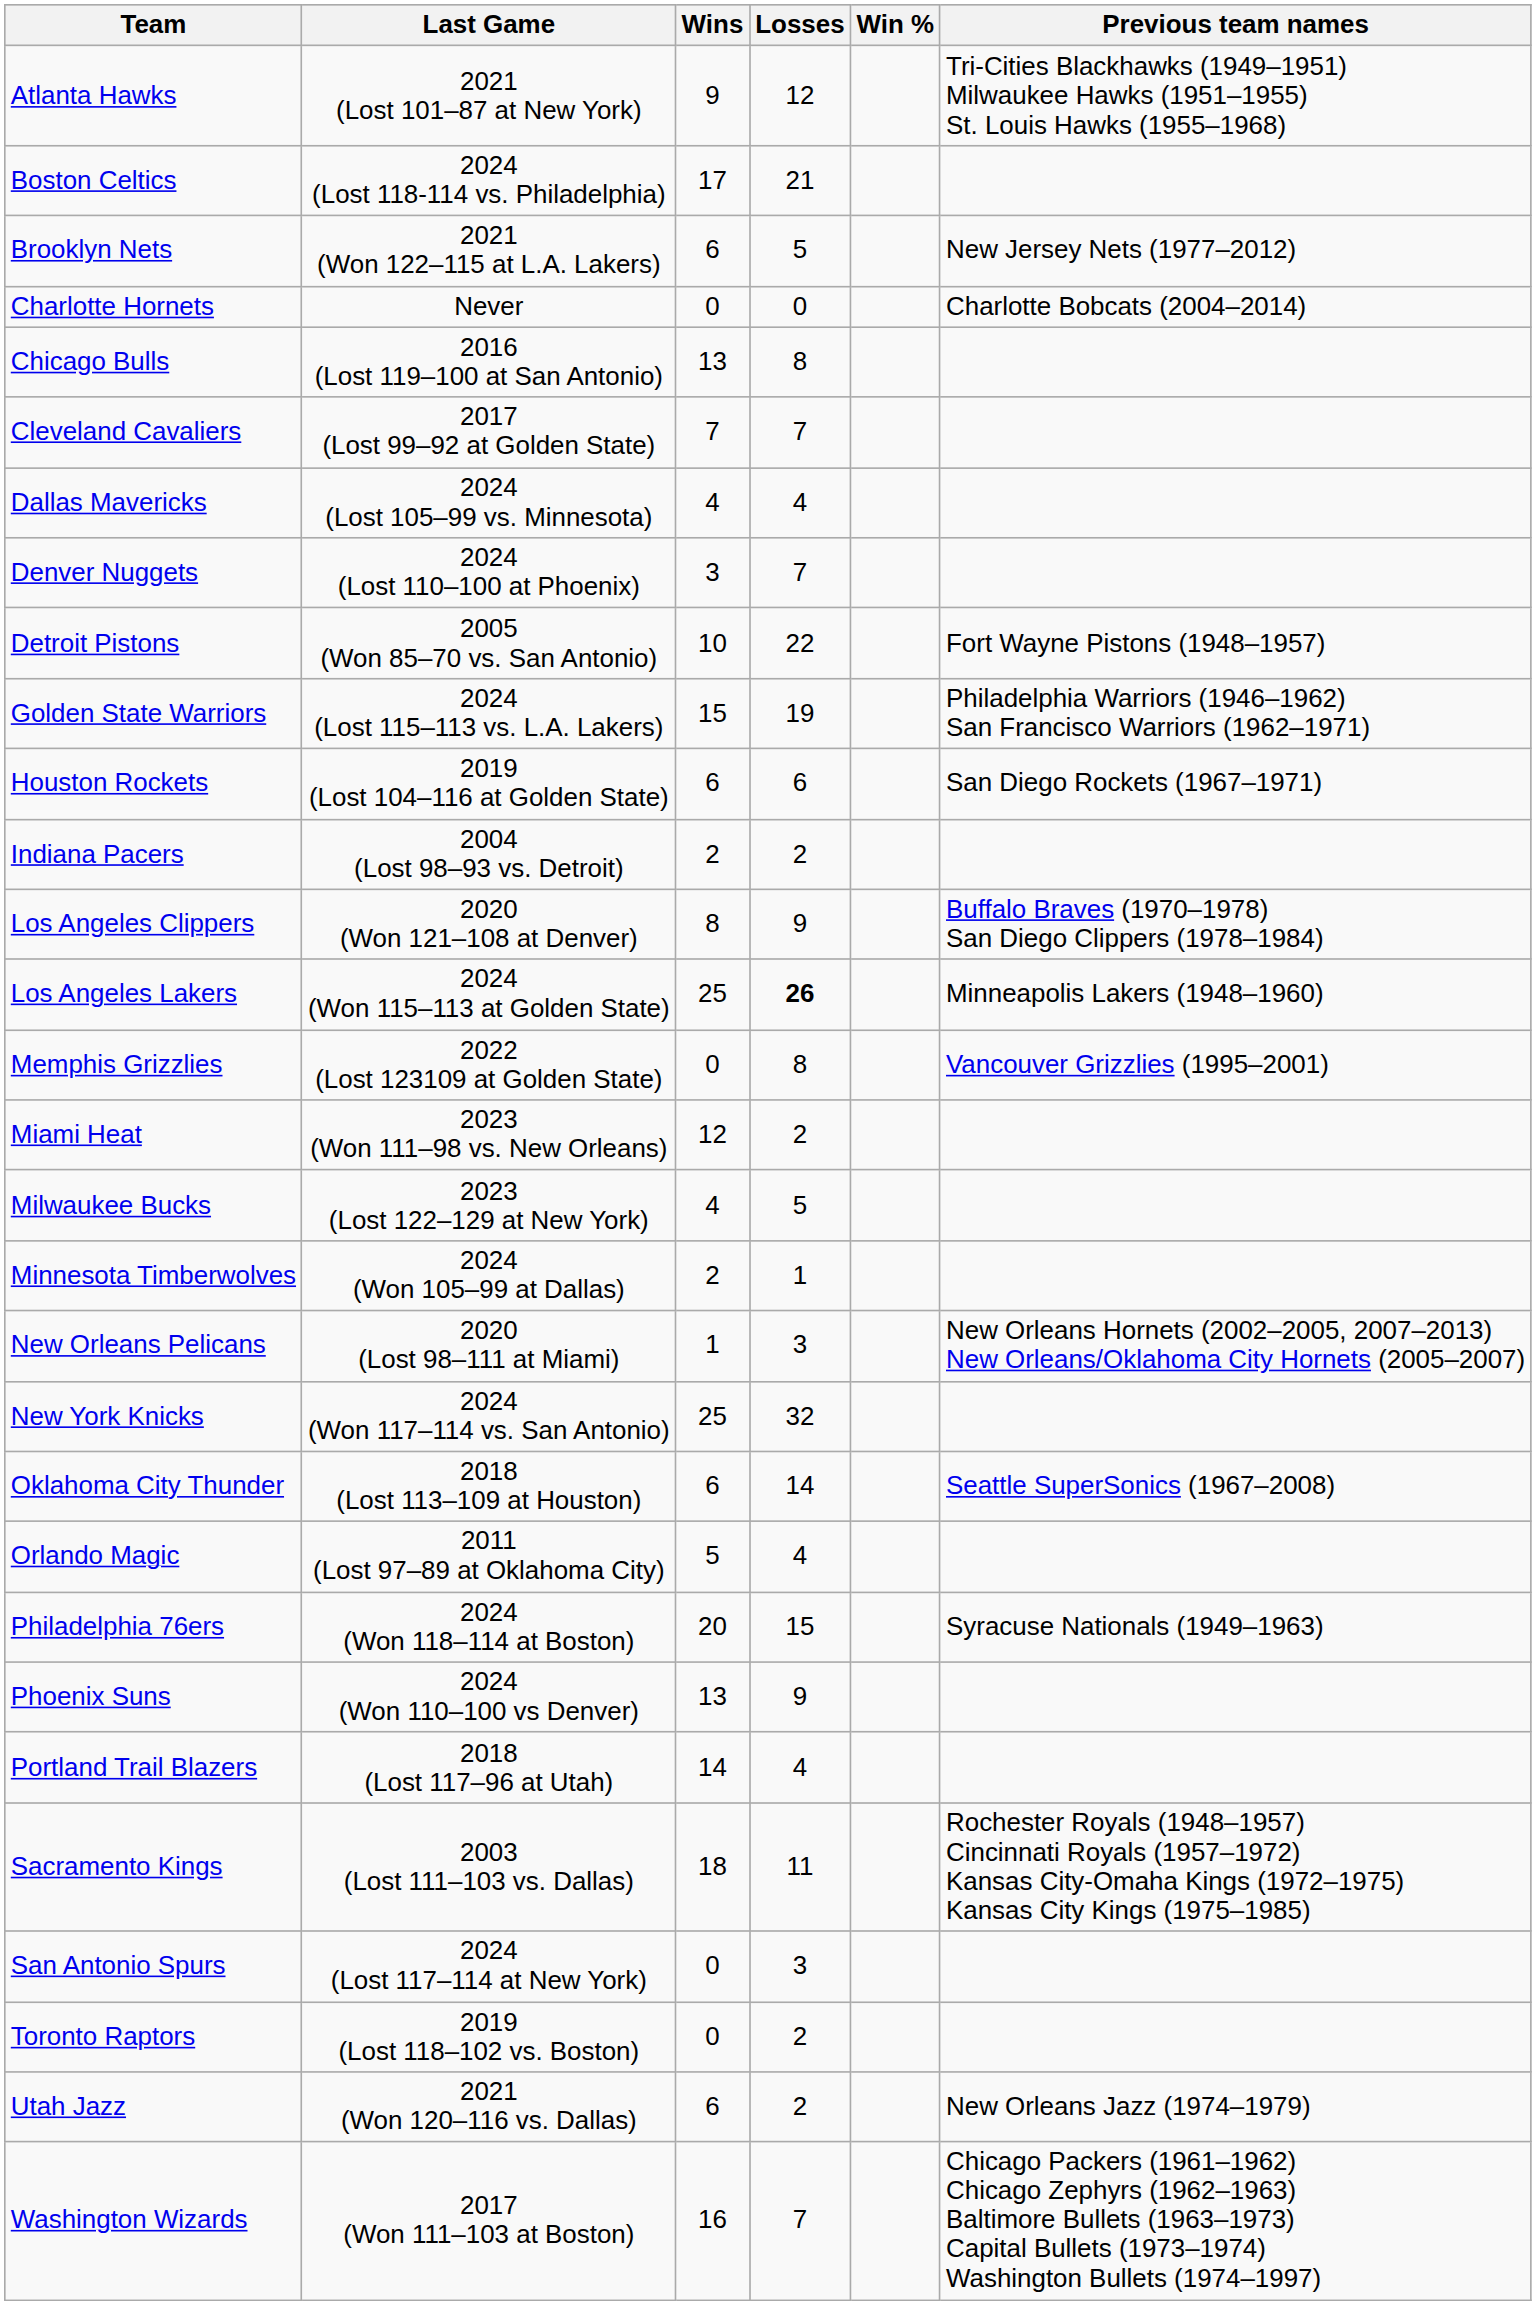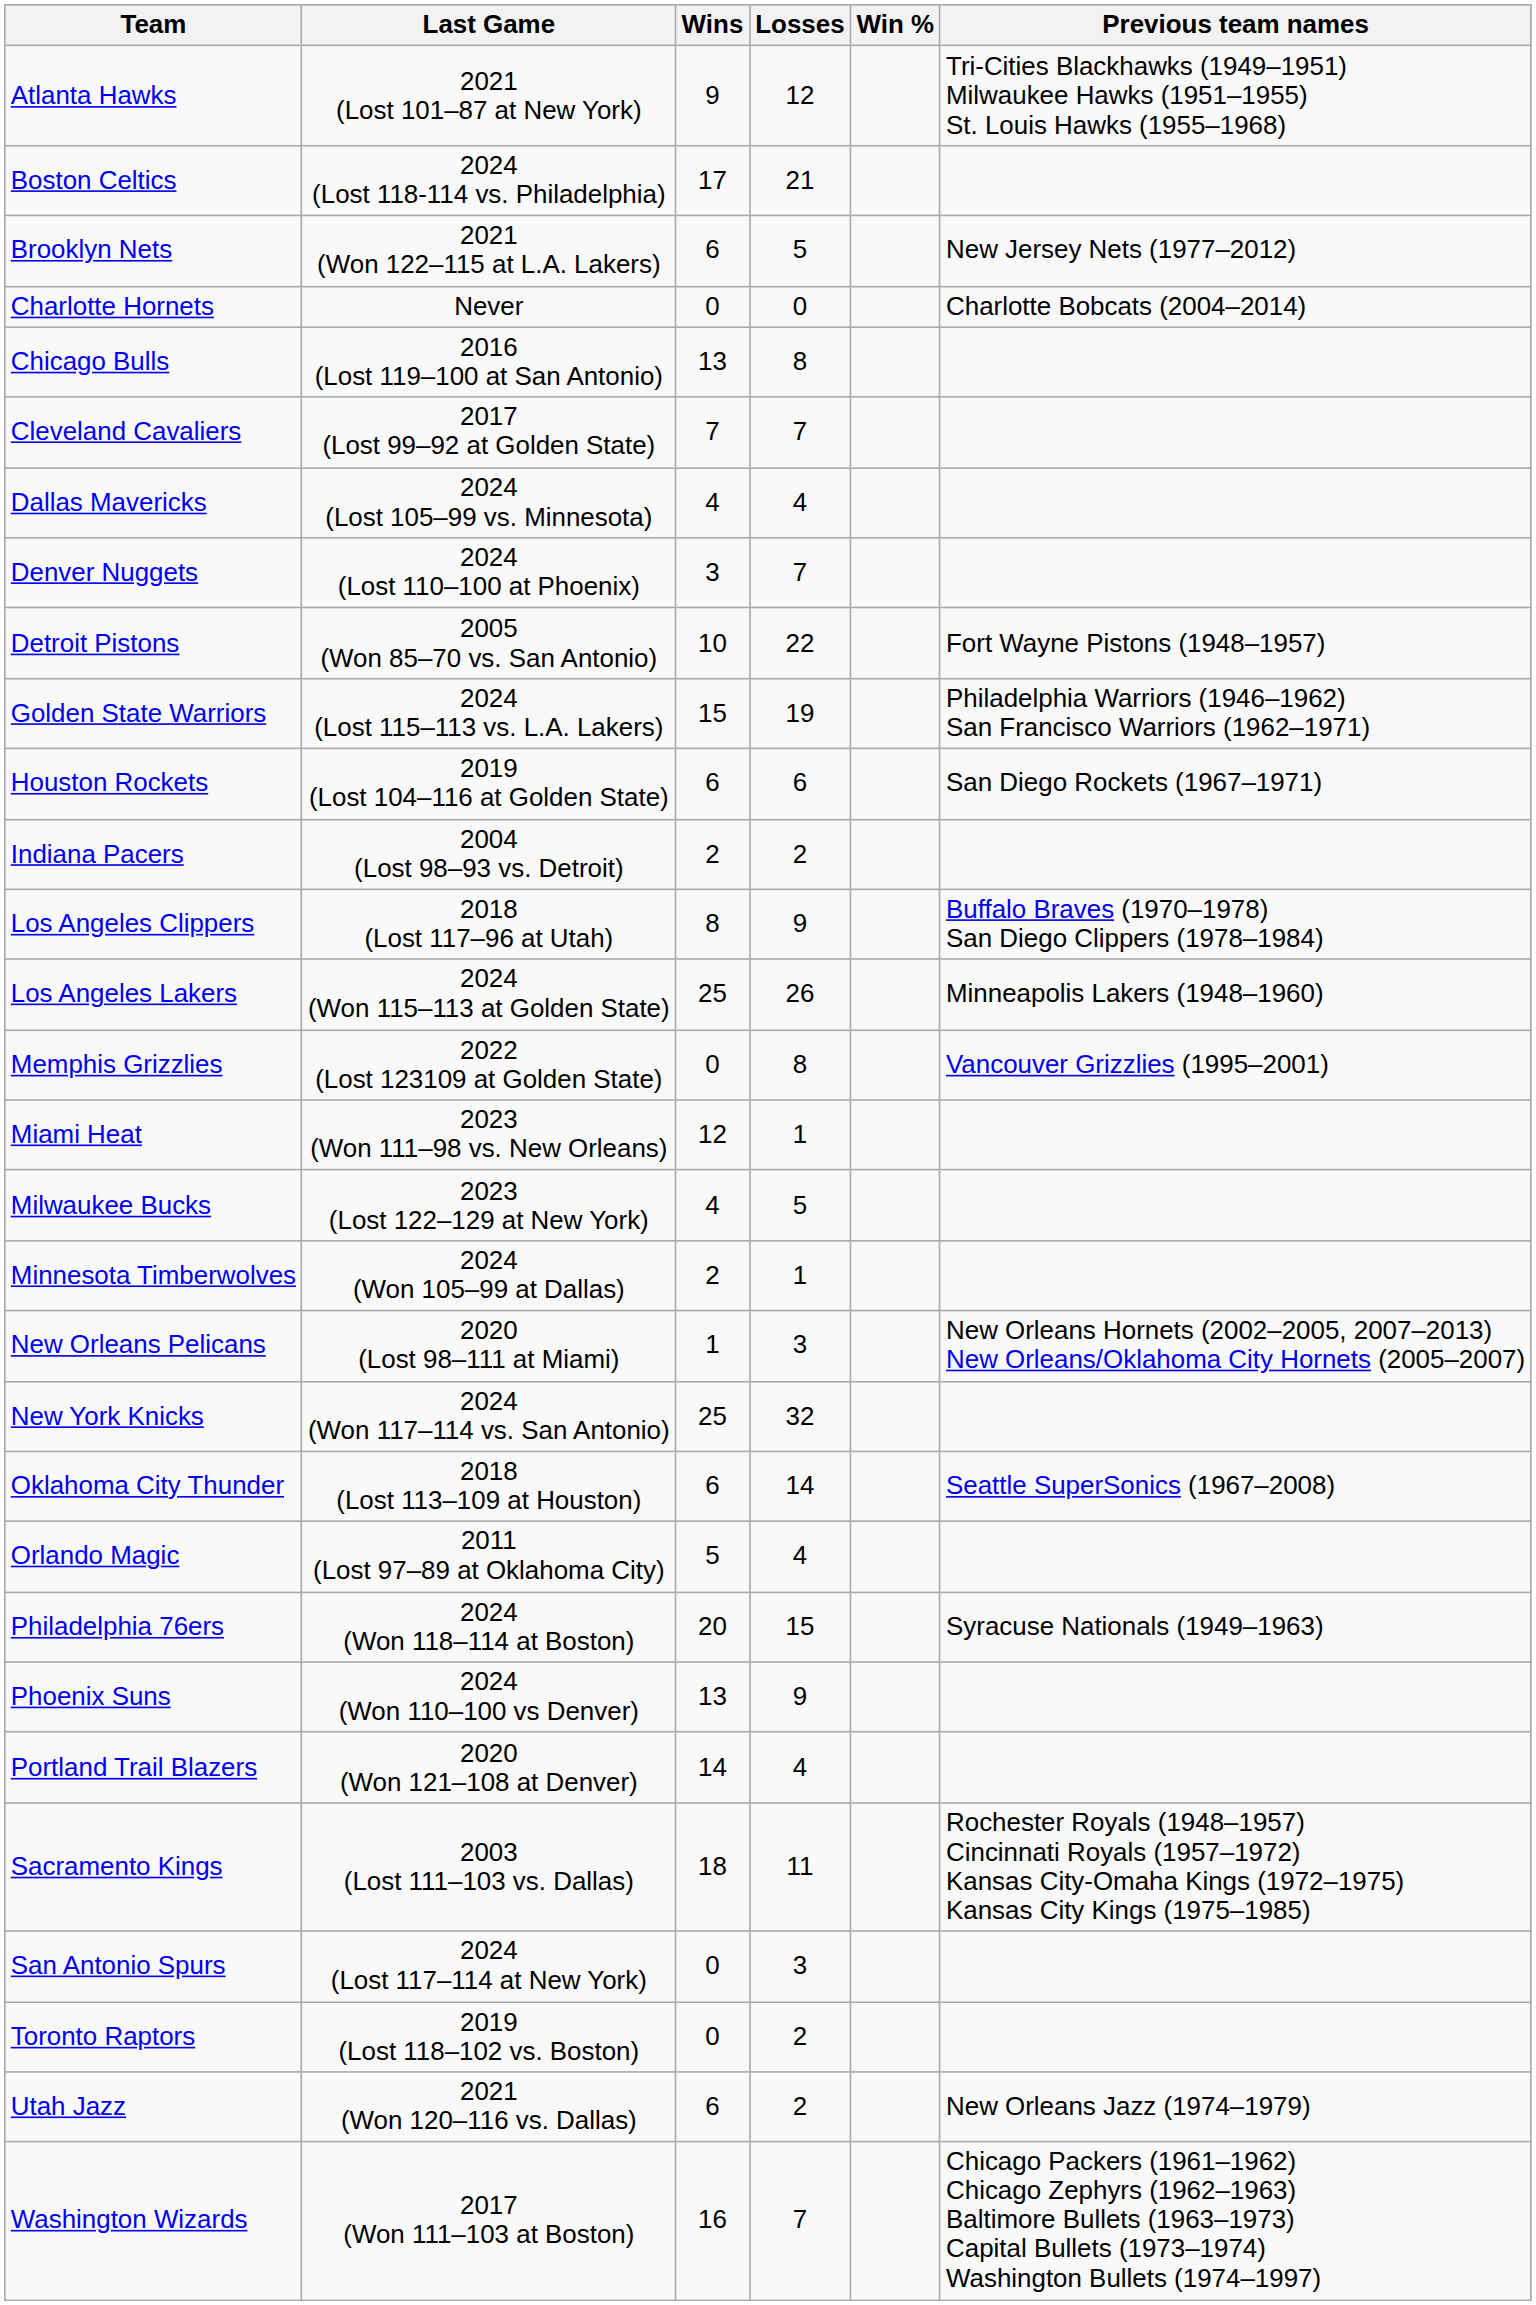Los Angeles Clippers | Last Game: 2020 (Won 121–108 at Denver) -> 2018 (Lost 117–96 at Utah)
Los Angeles Lakers | Losses: bold -> normal
Miami Heat | Losses: 2 -> 1
Portland Trail Blazers | Last Game: 2018 (Lost 117–96 at Utah) -> 2020 (Won 121–108 at Denver)
